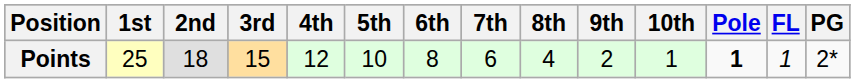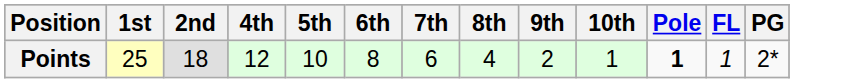- column: 3rd | 15
